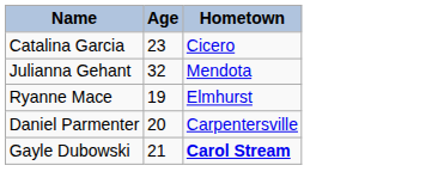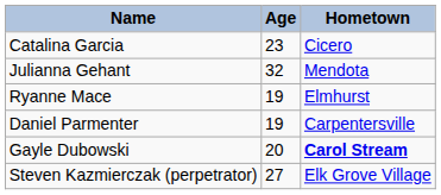Daniel Parmenter | Age: 20 -> 19
Gayle Dubowski | Age: 21 -> 20
+ row: Steven Kazmierczak (perpetrator) | 27 | Elk Grove Village
